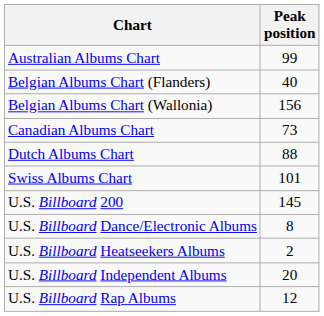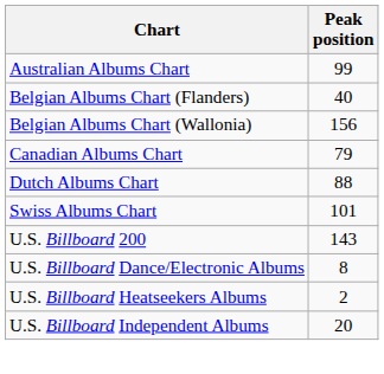Canadian Albums Chart | Peak position: 73 -> 79
U.S. Billboard 200 | Peak position: 145 -> 143
- row: U.S. Billboard Rap Albums | 12
